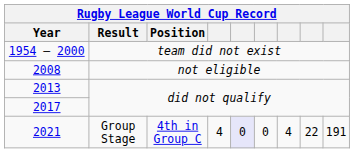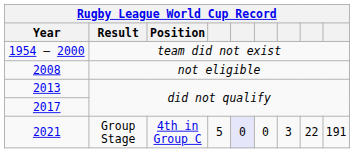2021 | column 4: 4 -> 5
2021 | column 7: 4 -> 3
